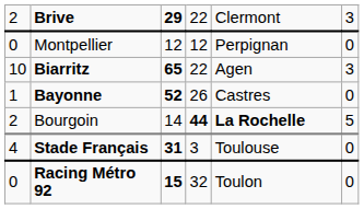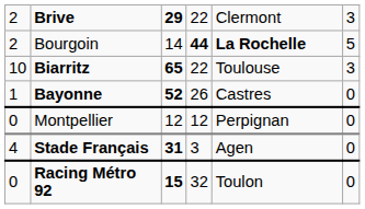rows swapped: Montpellier <-> Bourgoin
Biarritz | column 5: Agen -> Toulouse
Stade Français | column 5: Toulouse -> Agen
